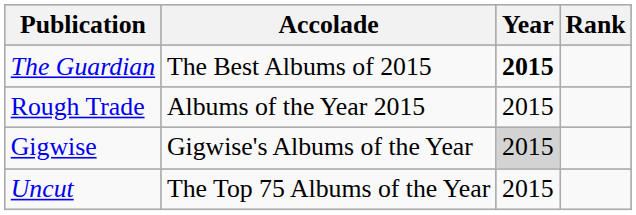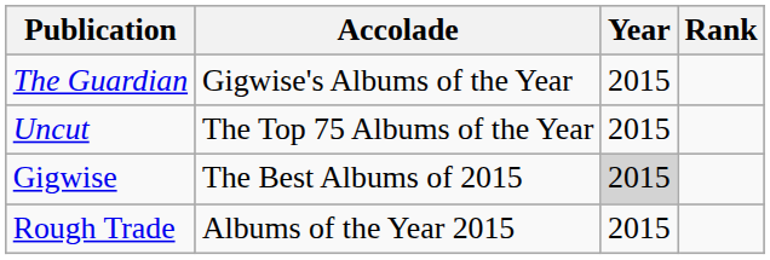The Guardian | Accolade: The Best Albums of 2015 -> Gigwise's Albums of the Year
The Guardian | Year: bold -> normal
rows swapped: Rough Trade <-> Uncut
Gigwise | Accolade: Gigwise's Albums of the Year -> The Best Albums of 2015
